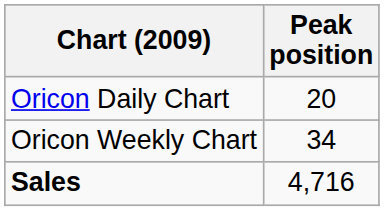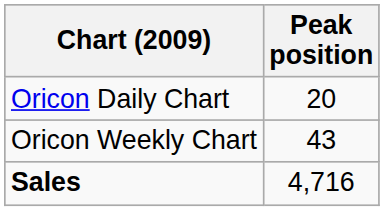Oricon Weekly Chart | Peak position: 34 -> 43
